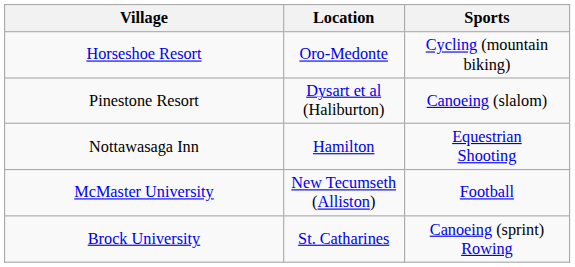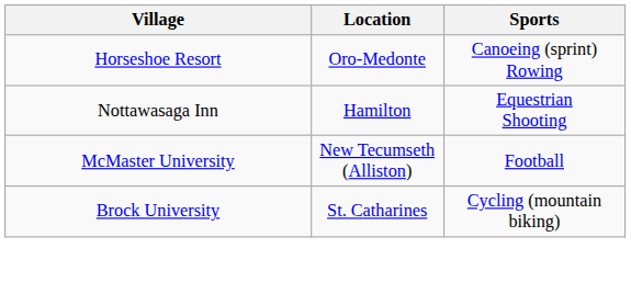Horseshoe Resort | Sports: Cycling (mountain biking) -> Canoeing (sprint) Rowing
- row: Pinestone Resort | Dysart et al (Haliburton) | Canoeing (slalom)
Brock University | Sports: Canoeing (sprint) Rowing -> Cycling (mountain biking)
